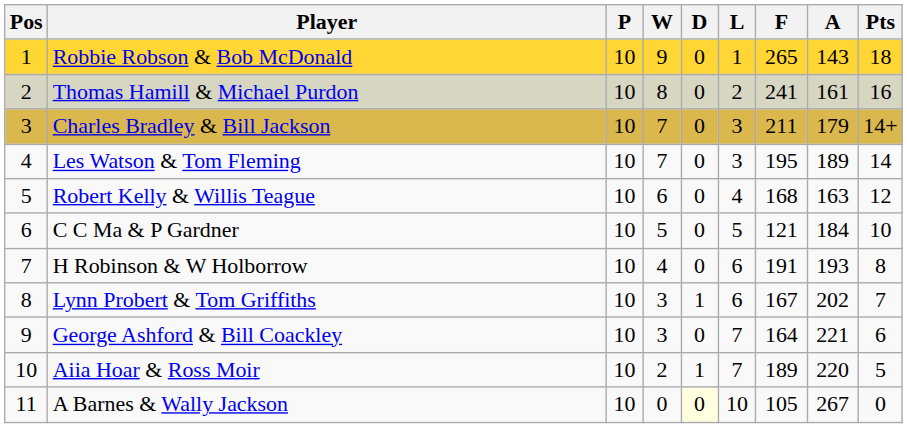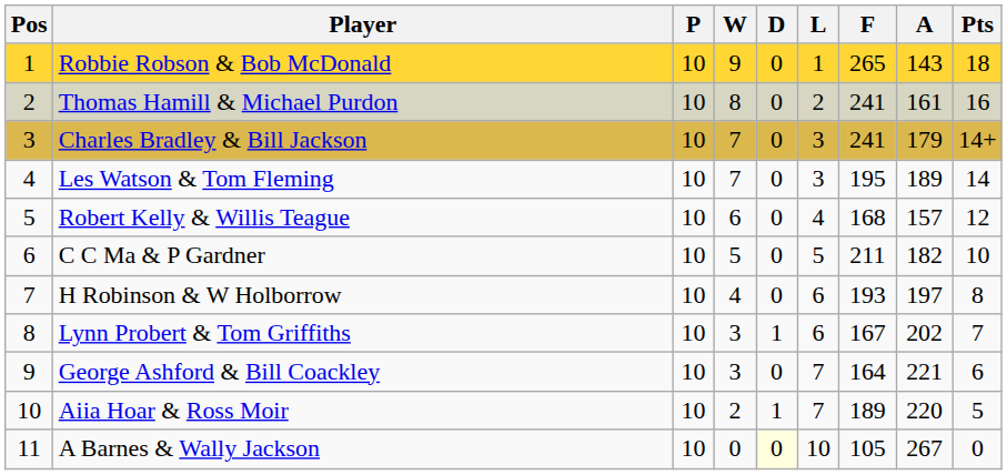Charles Bradley & Bill Jackson | F: 211 -> 241
Robert Kelly & Willis Teague | A: 163 -> 157
C C Ma & P Gardner | F: 121 -> 211
C C Ma & P Gardner | A: 184 -> 182
H Robinson & W Holborrow | F: 191 -> 193
H Robinson & W Holborrow | A: 193 -> 197
